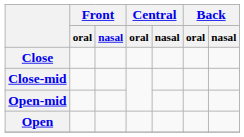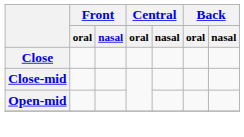- row: Open
